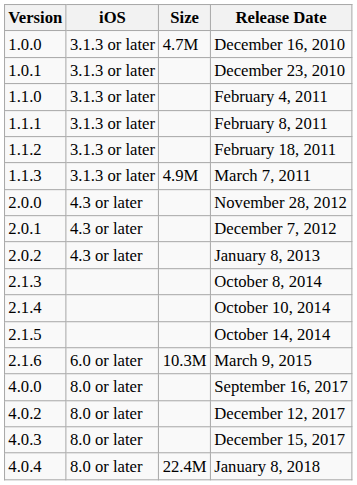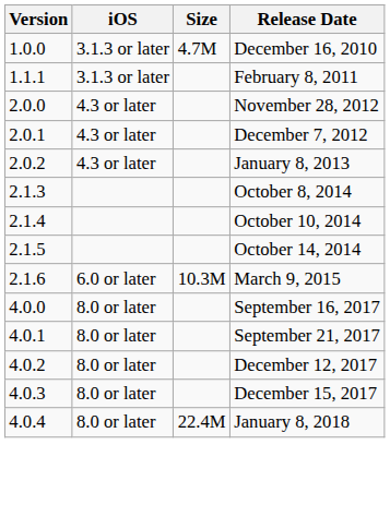- row: 1.0.1 | 3.1.3 or later | December 23, 2010
- row: 1.1.0 | 3.1.3 or later | February 4, 2011
- row: 1.1.2 | 3.1.3 or later | February 18, 2011
- row: 1.1.3 | 3.1.3 or later | 4.9M | March 7, 2011
+ row: 4.0.1 | 8.0 or later | September 21, 2017
